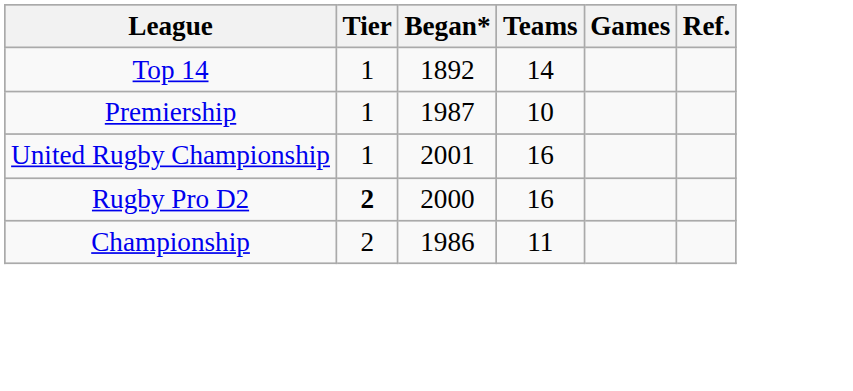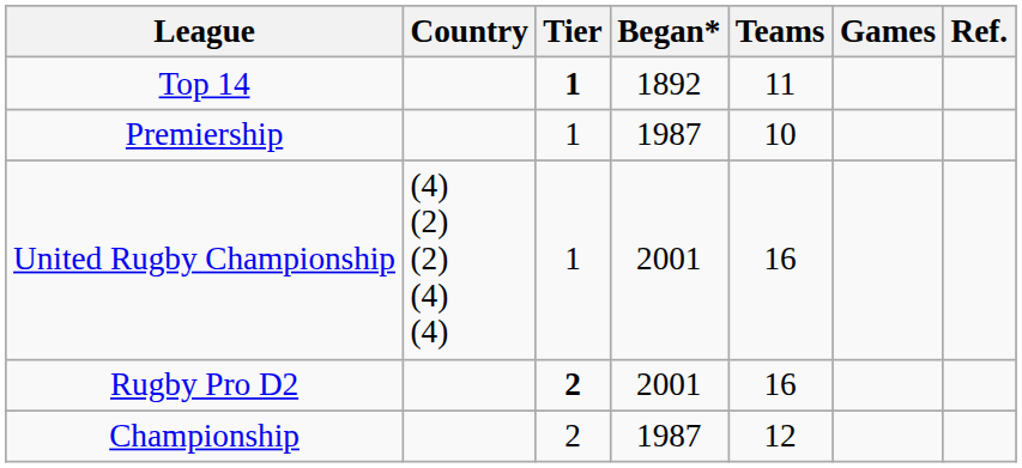+ column: Country | (4) (2) (2) (4) (4)
Top 14 | Tier: normal -> bold
Top 14 | Teams: 14 -> 11
Rugby Pro D2 | Began*: 2000 -> 2001
Championship | Began*: 1986 -> 1987
Championship | Teams: 11 -> 12
